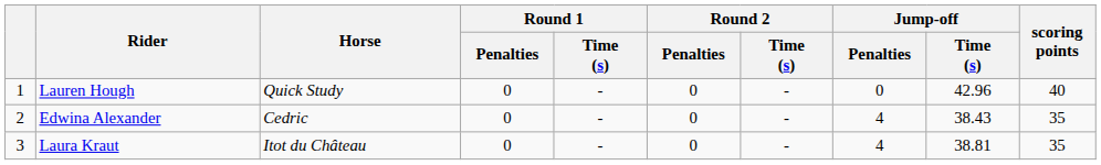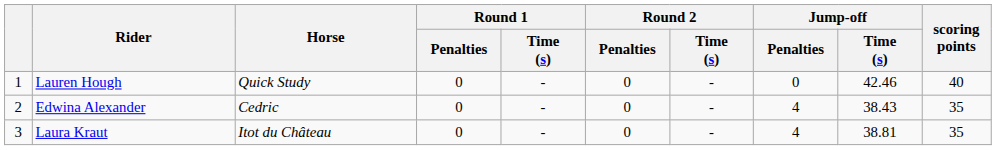Lauren Hough | Jump-off / Time (s): 42.96 -> 42.46
